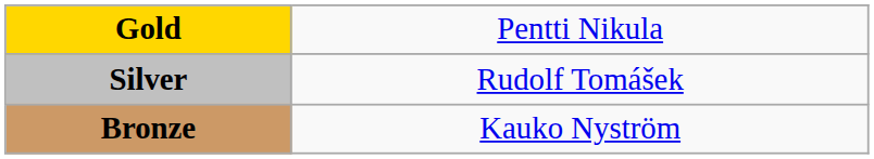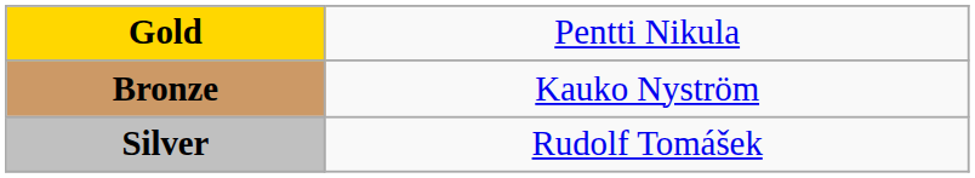rows swapped: Silver <-> Bronze
